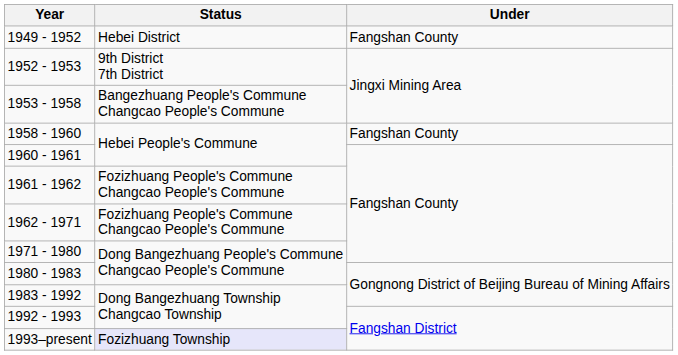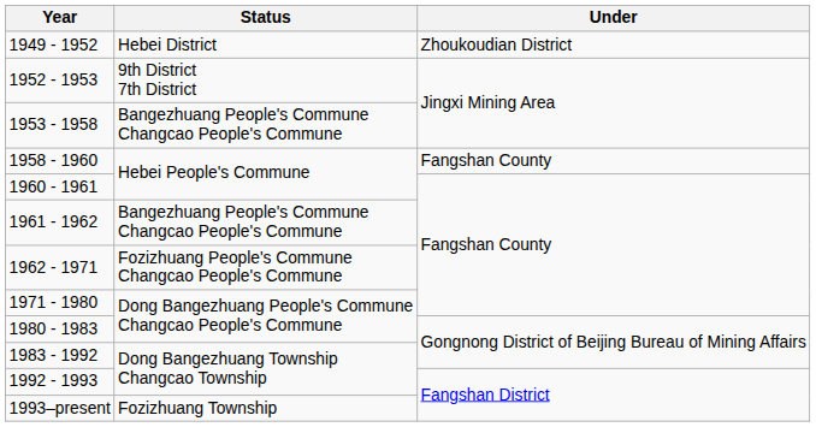1949 - 1952 | Under: Fangshan County -> Zhoukoudian District
1961 - 1962 | Status: Fozizhuang People's Commune Changcao People's Commune -> Bangezhuang People's Commune Changcao People's Commune
1993–present | Status: lavender background -> no background
